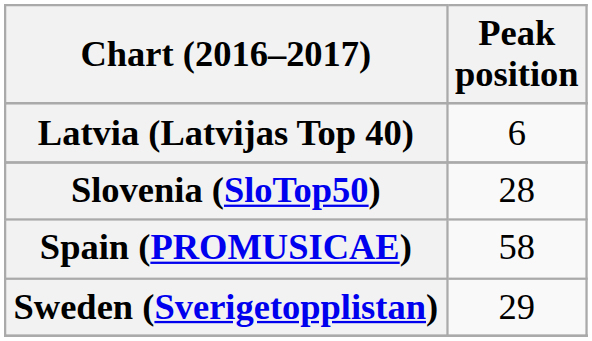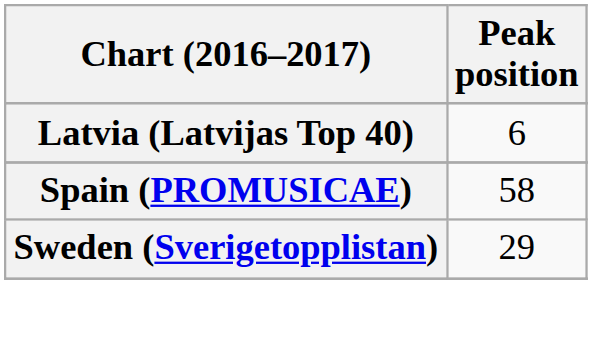- row: Slovenia (SloTop50) | 28
